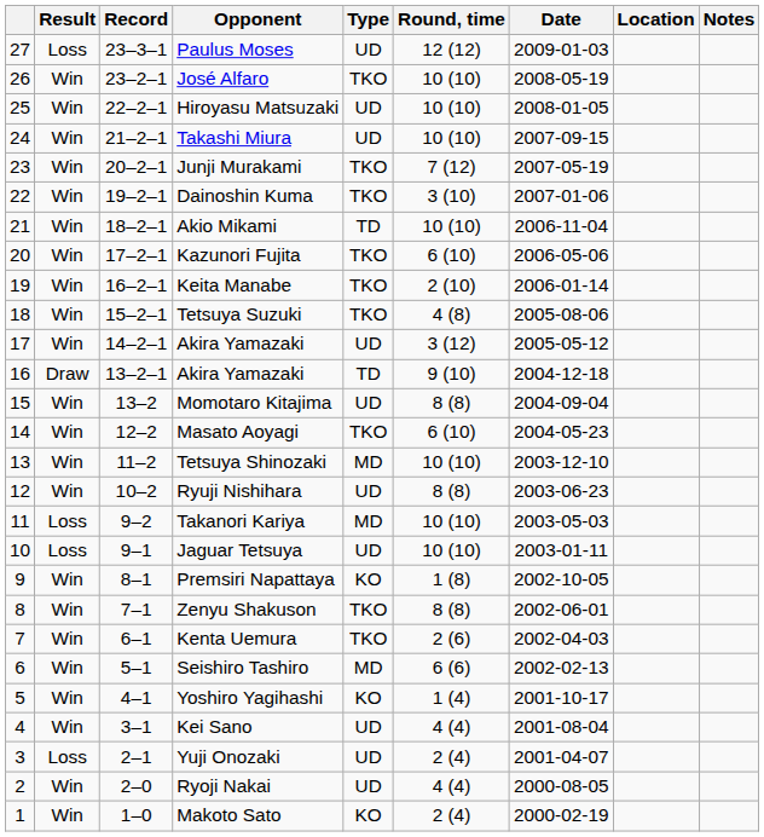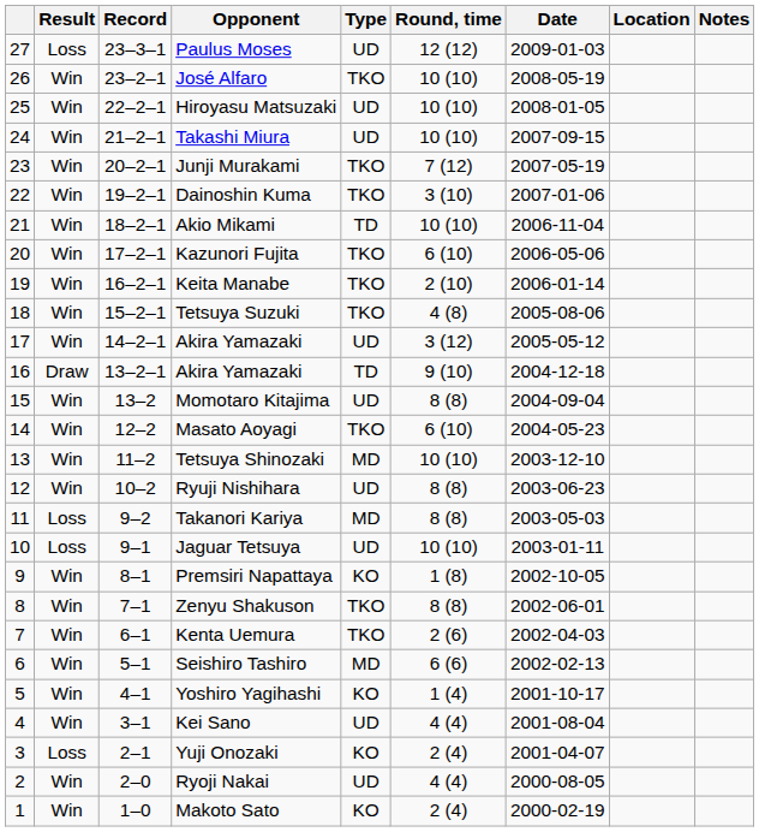Takanori Kariya | Round, time: 10 (10) -> 8 (8)
Yuji Onozaki | Type: UD -> KO
